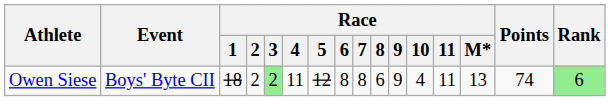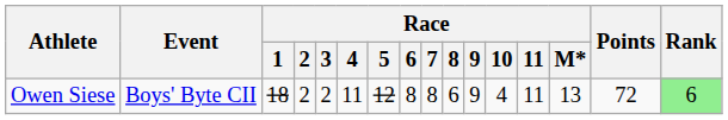Owen Siese | Race / 3: lightgreen background -> no background
Owen Siese | Points: 74 -> 72
